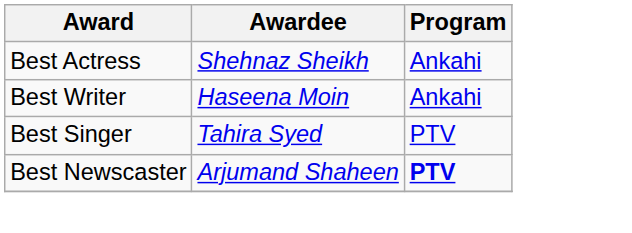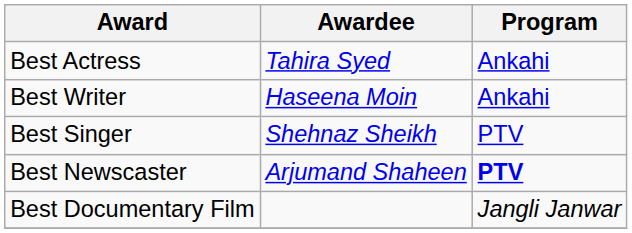Best Actress | Awardee: Shehnaz Sheikh -> Tahira Syed
Best Singer | Awardee: Tahira Syed -> Shehnaz Sheikh
+ row: Best Documentary Film | Jangli Janwar
